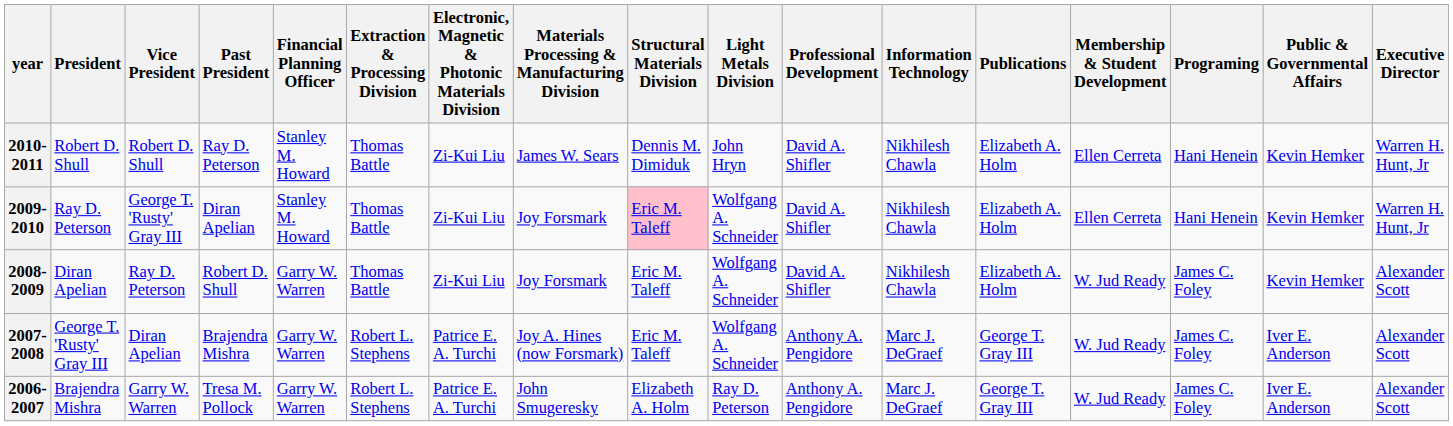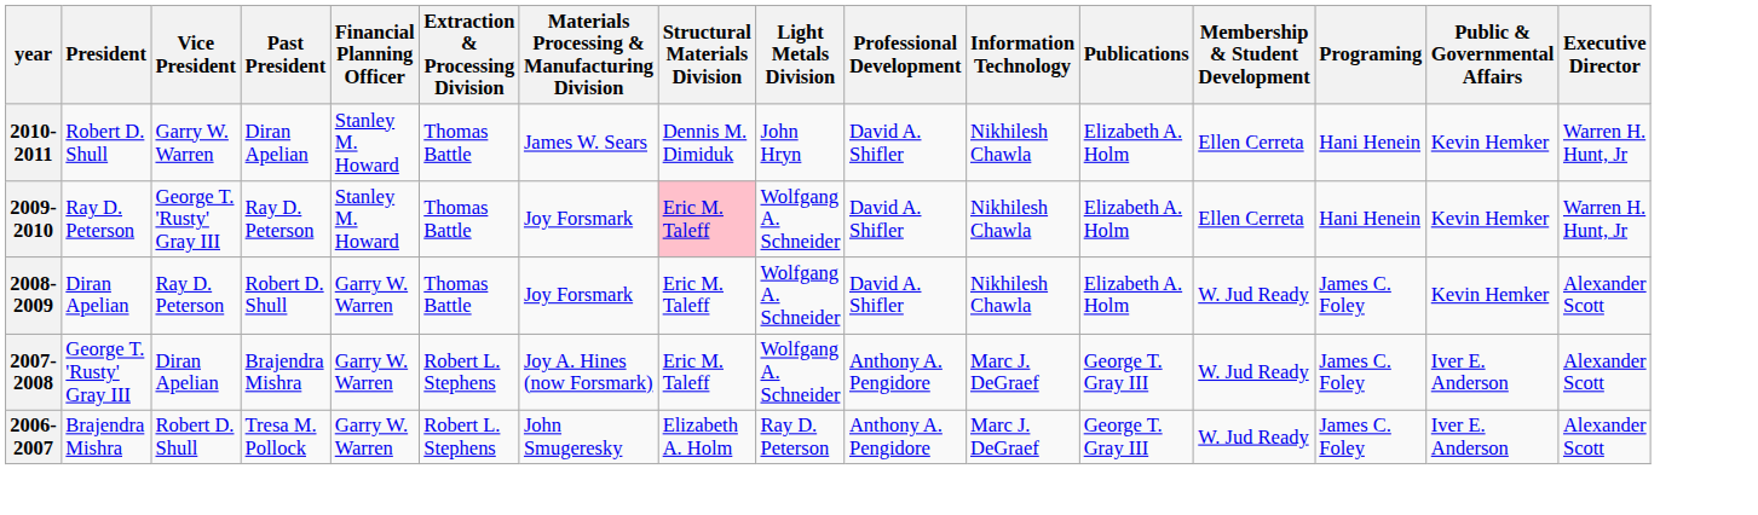- column: Electronic, Magnetic & Photonic Materials Division | Zi-Kui Liu | Zi-Kui Liu | Zi-Kui Liu | Patrice E. A. Turchi | Patrice E. A. Turchi
2010-2011 | Vice President: Robert D. Shull -> Garry W. Warren
2010-2011 | Past President: Ray D. Peterson -> Diran Apelian
2009-2010 | Past President: Diran Apelian -> Ray D. Peterson
2006-2007 | Vice President: Garry W. Warren -> Robert D. Shull
